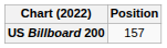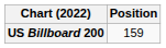US Billboard 200 | Position: 157 -> 159
